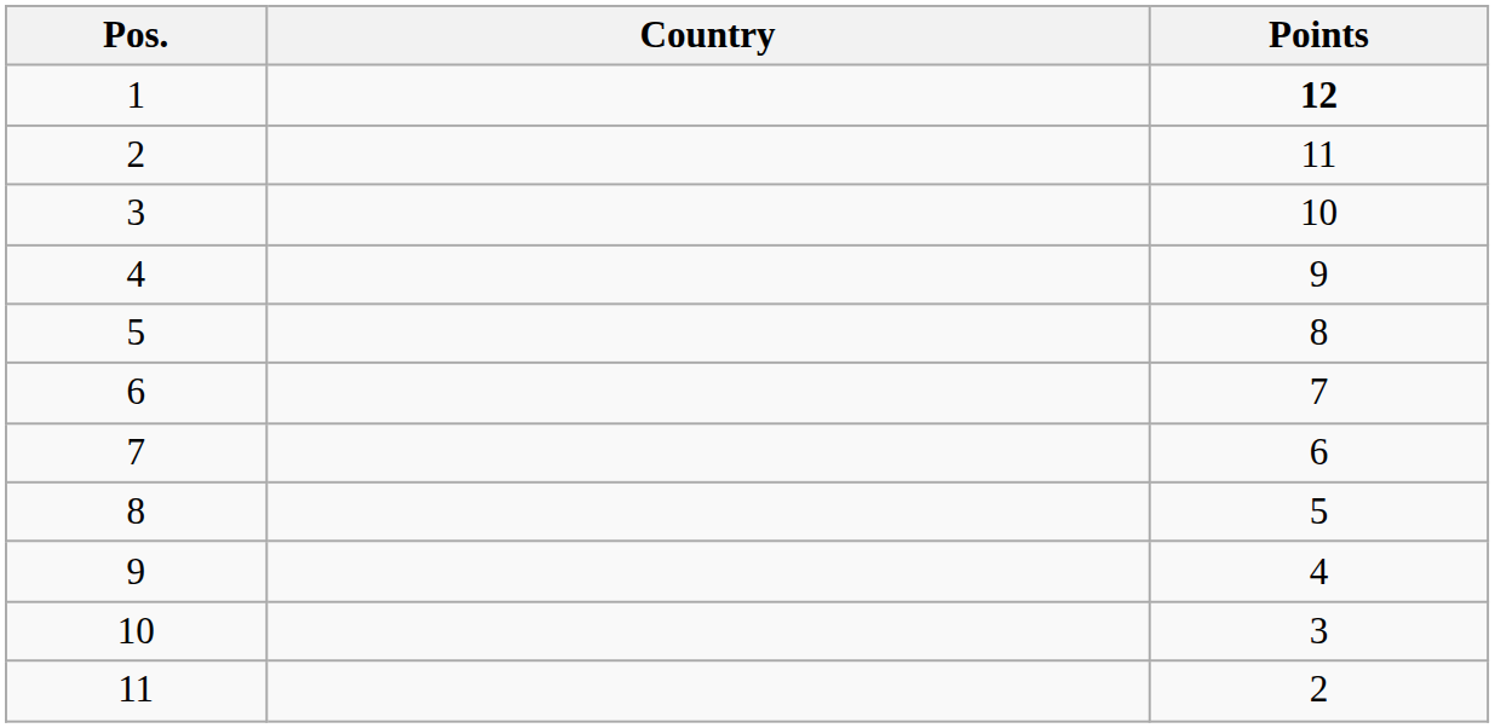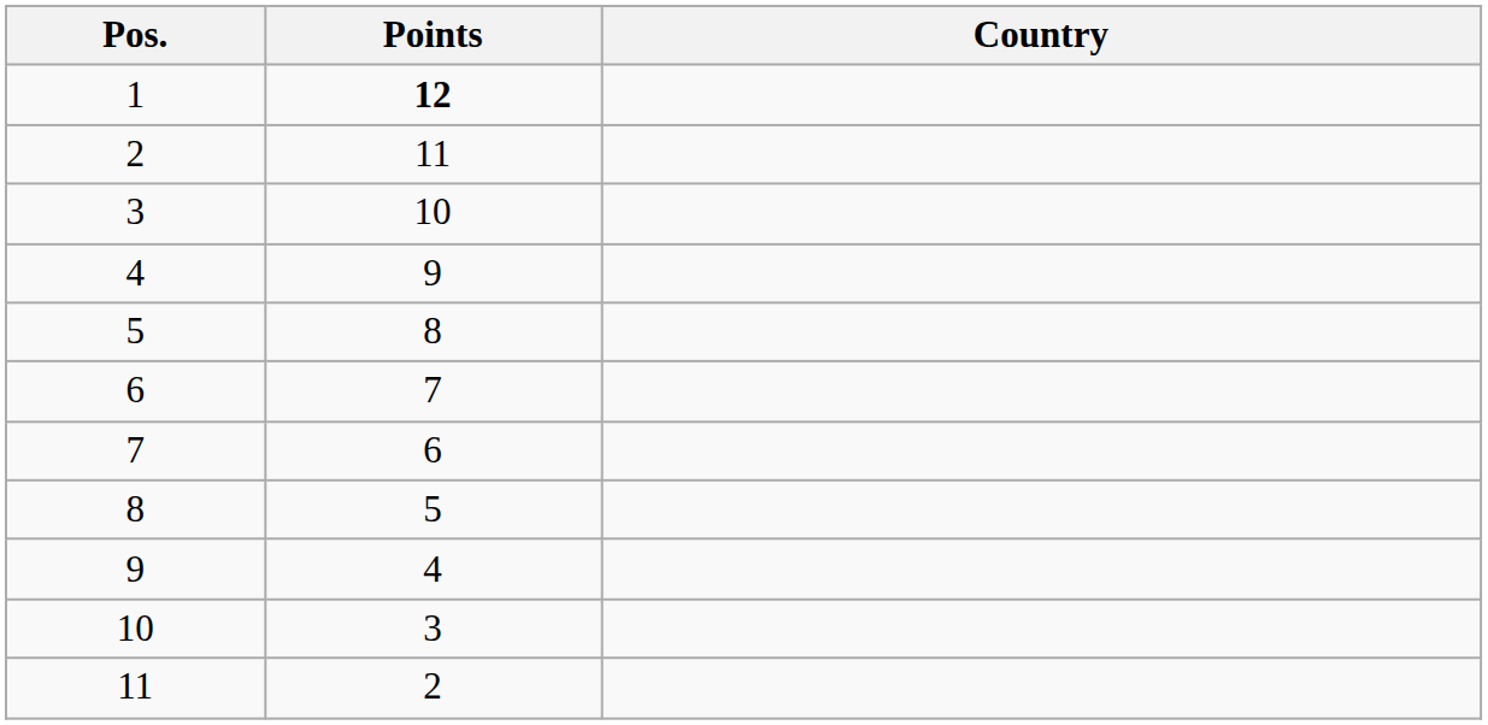columns swapped: Country <-> Points
